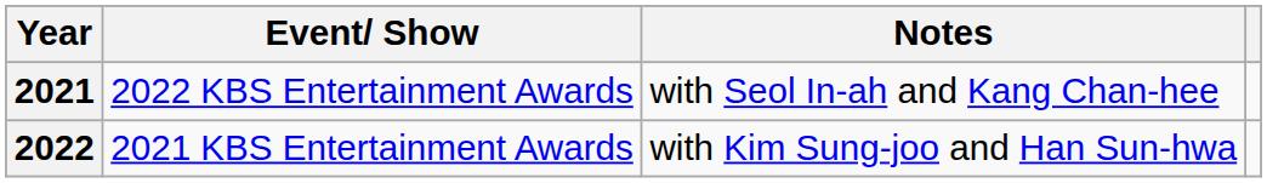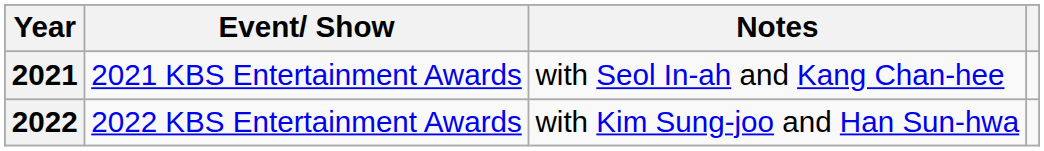2021 | Event/ Show: 2022 KBS Entertainment Awards -> 2021 KBS Entertainment Awards
2022 | Event/ Show: 2021 KBS Entertainment Awards -> 2022 KBS Entertainment Awards
